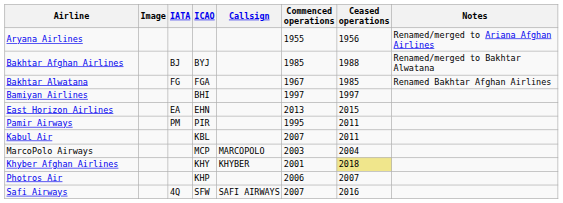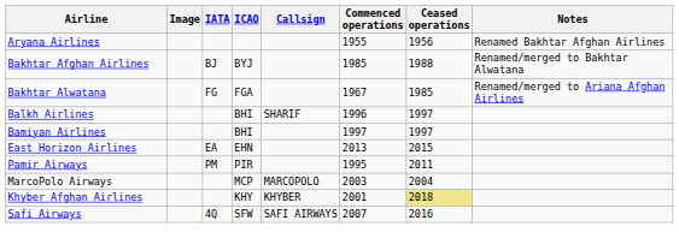Aryana Airlines | Notes: Renamed/merged to Ariana Afghan Airlines -> Renamed Bakhtar Afghan Airlines
Bakhtar Alwatana | Notes: Renamed Bakhtar Afghan Airlines -> Renamed/merged to Ariana Afghan Airlines
+ row: Balkh Airlines | BHI | SHARIF | 1996 | 1997
- row: Kabul Air | KBL | 2007 | 2011
- row: Photros Air | KHP | 2006 | 2007
